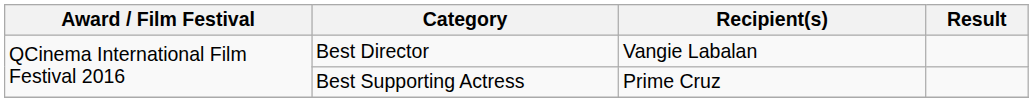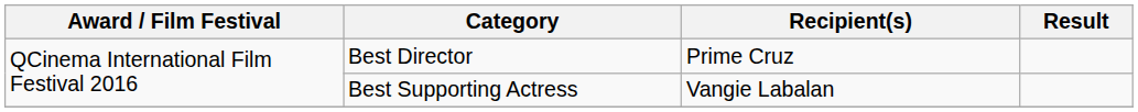Best Director | Recipient(s): Vangie Labalan -> Prime Cruz
Best Supporting Actress | Recipient(s): Prime Cruz -> Vangie Labalan
